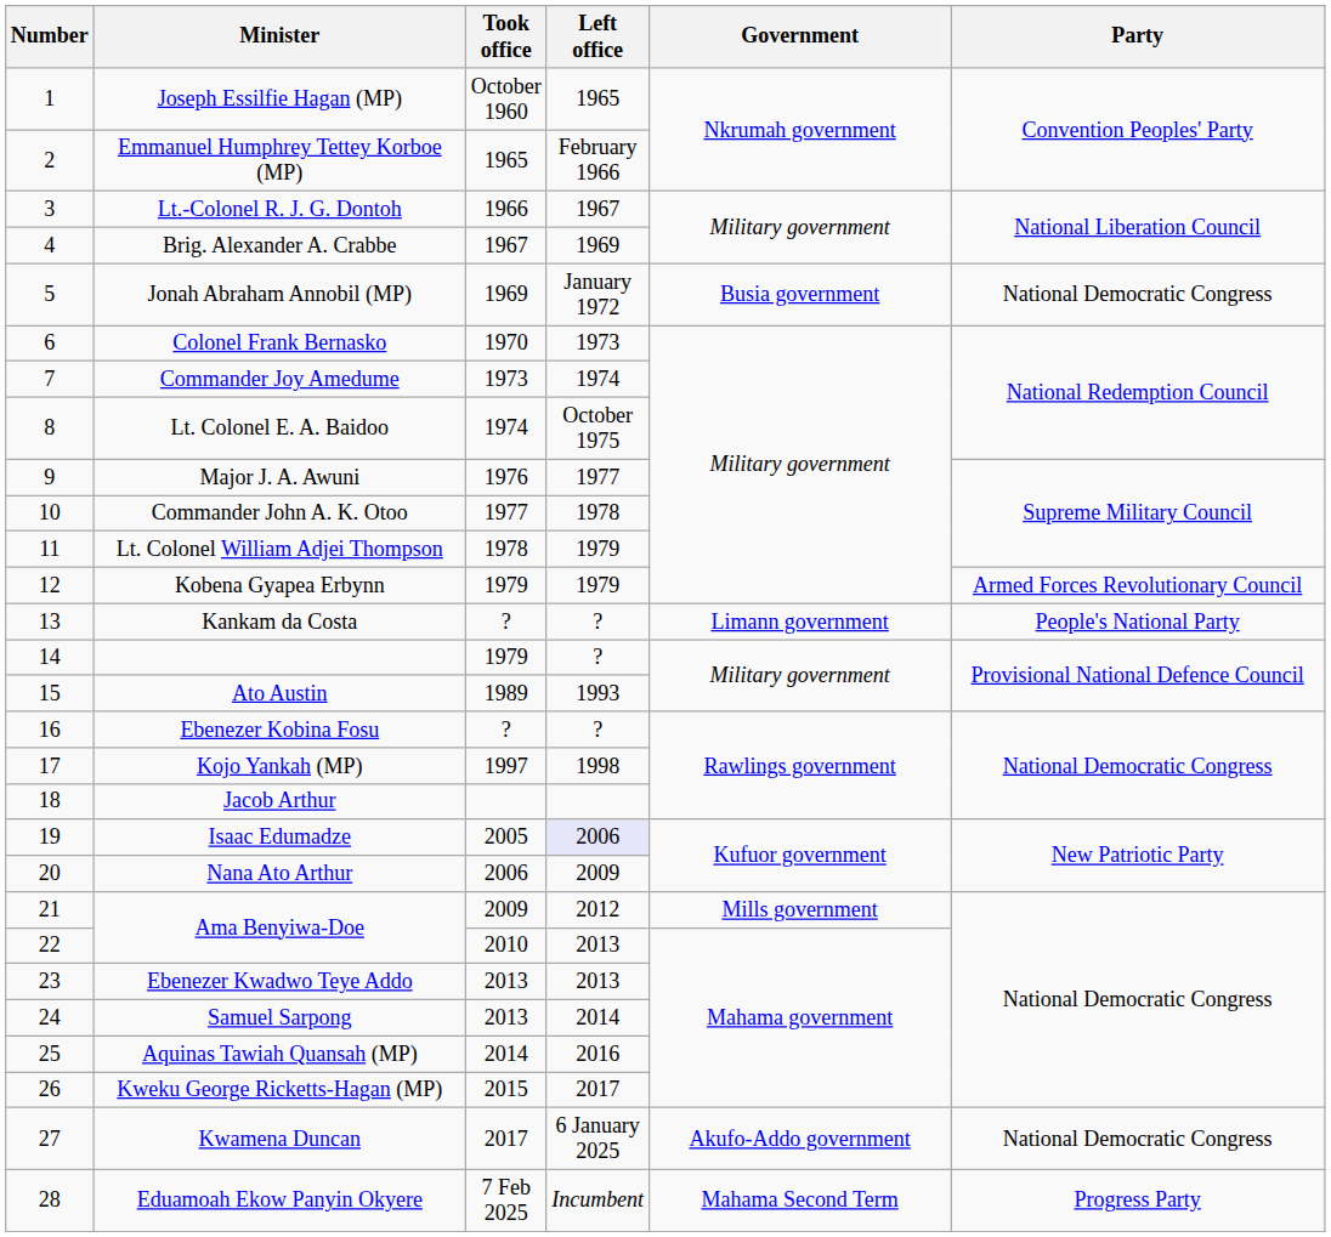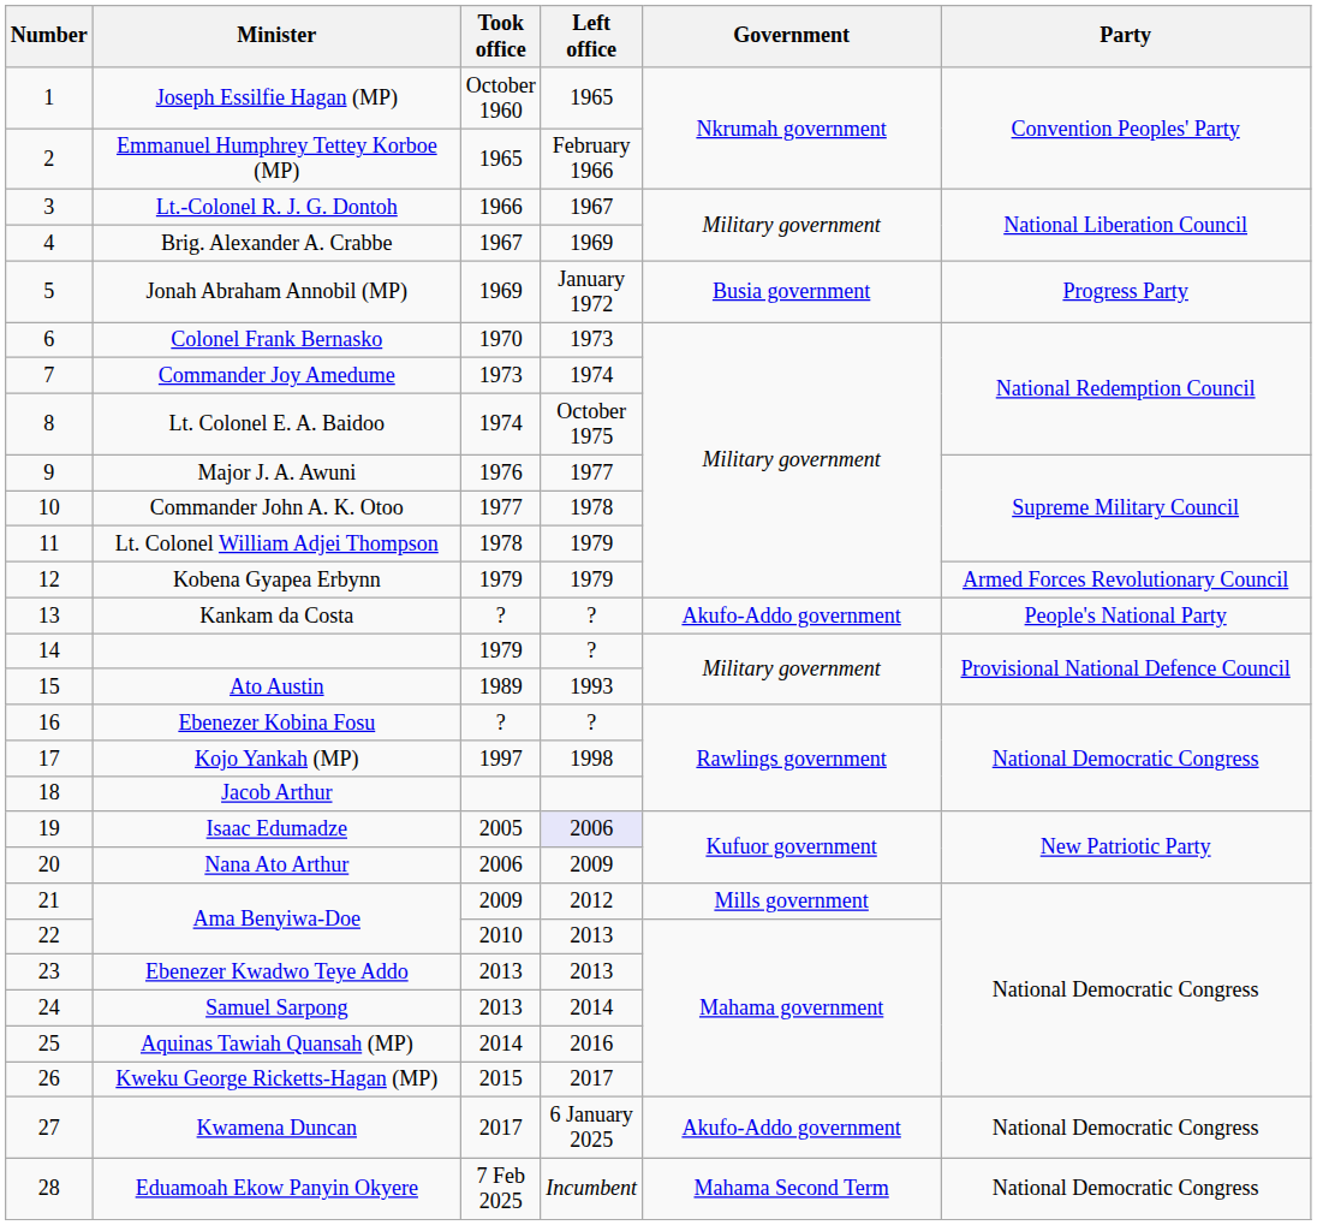Jonah Abraham Annobil (MP) | Party: National Democratic Congress -> Progress Party
Kankam da Costa | Government: Limann government -> Akufo-Addo government
Eduamoah Ekow Panyin Okyere | Party: Progress Party -> National Democratic Congress
